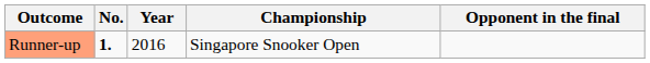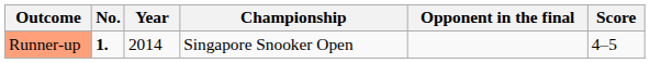+ column: Score | 4–5
Runner-up | Year: 2016 -> 2014
